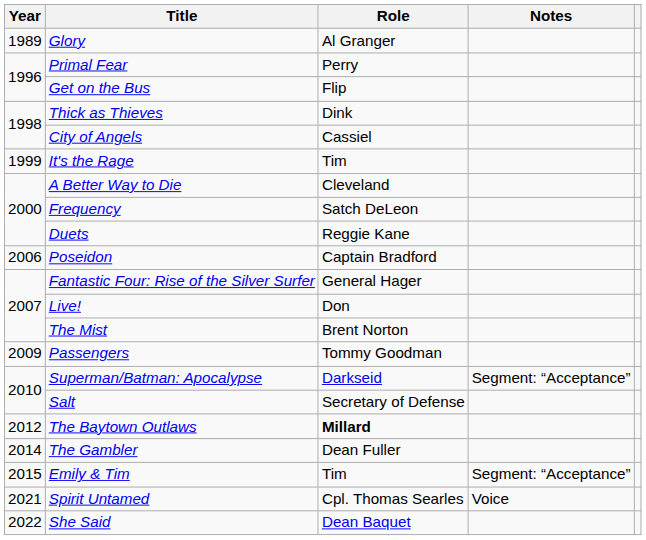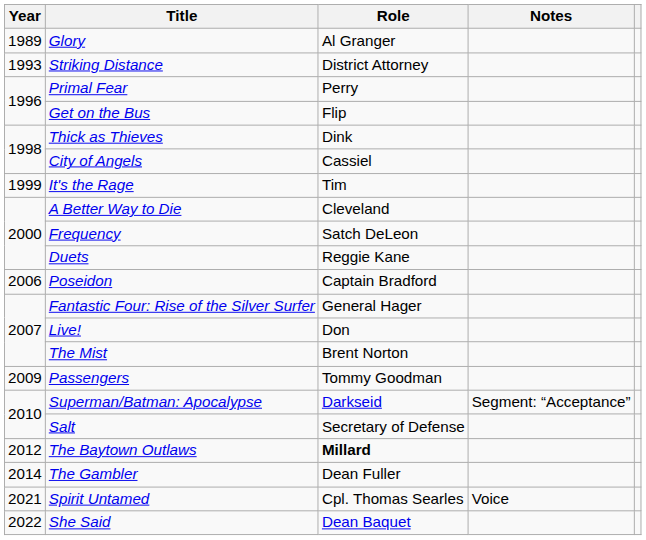+ row: 1993 | Striking Distance | District Attorney
- row: 2015 | Emily & Tim | Tim | Segment: “Acceptance”
